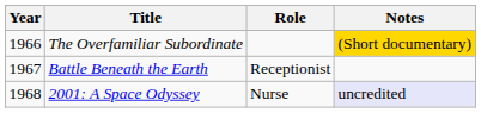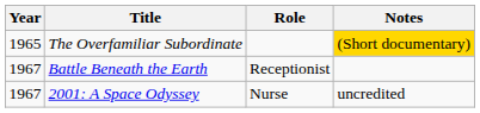The Overfamiliar Subordinate | Year: 1966 -> 1965
2001: A Space Odyssey | Year: 1968 -> 1967
2001: A Space Odyssey | Notes: lavender background -> no background
